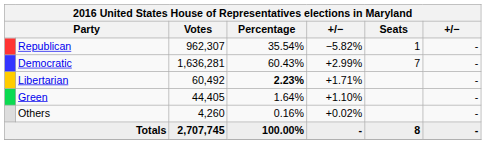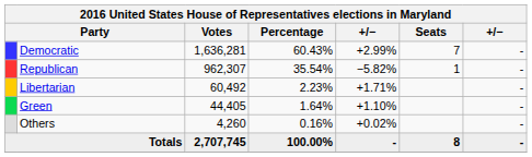rows swapped: Democratic <-> Republican
Libertarian | Percentage: bold -> normal
